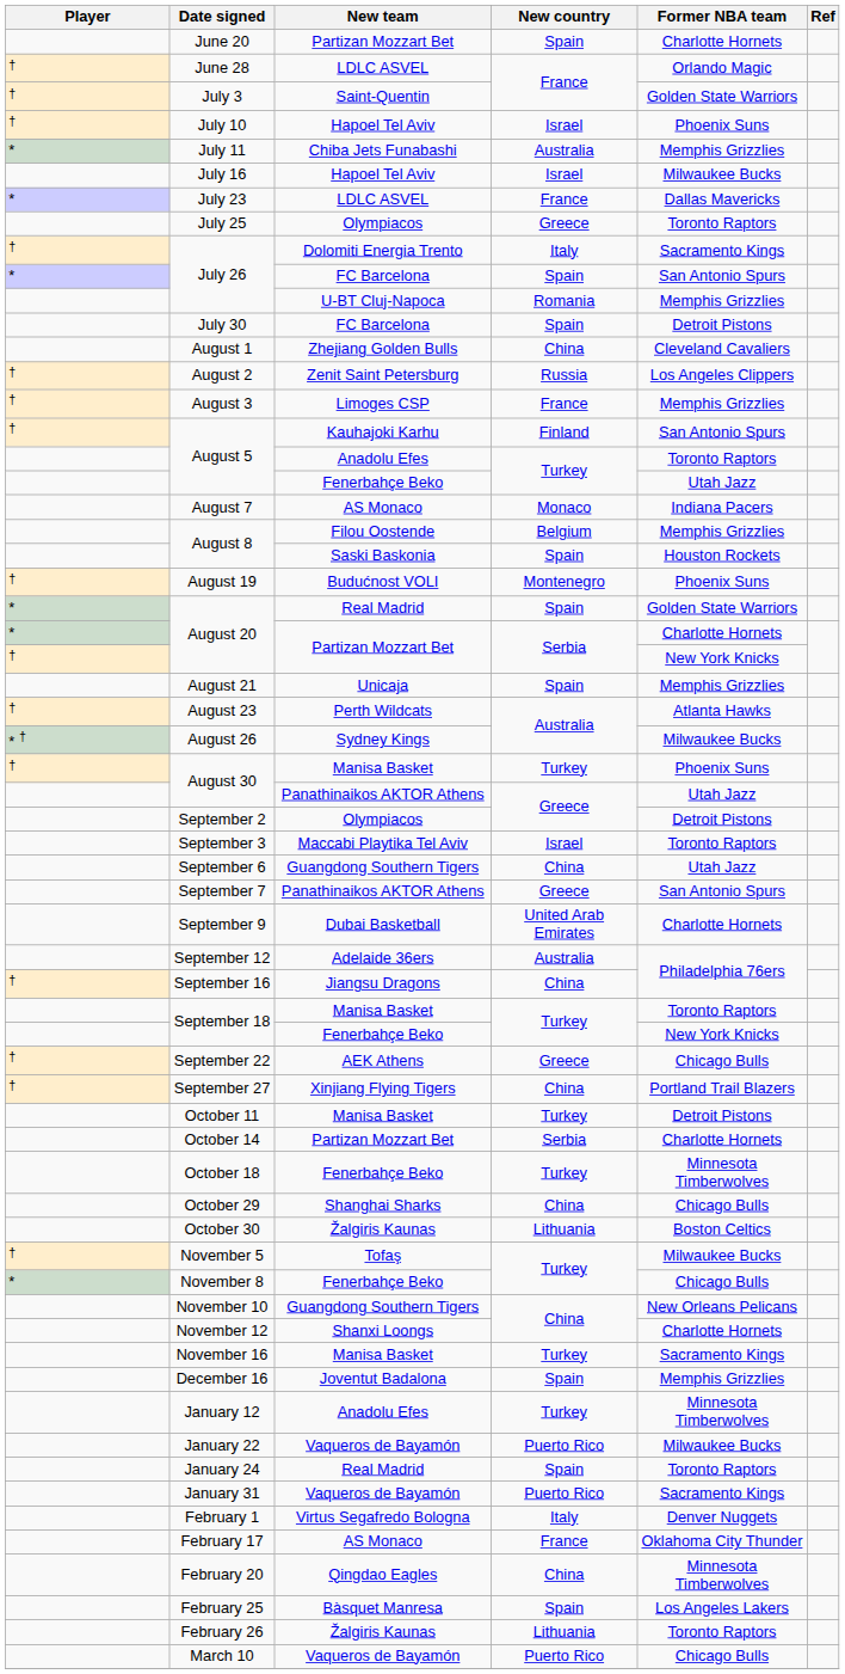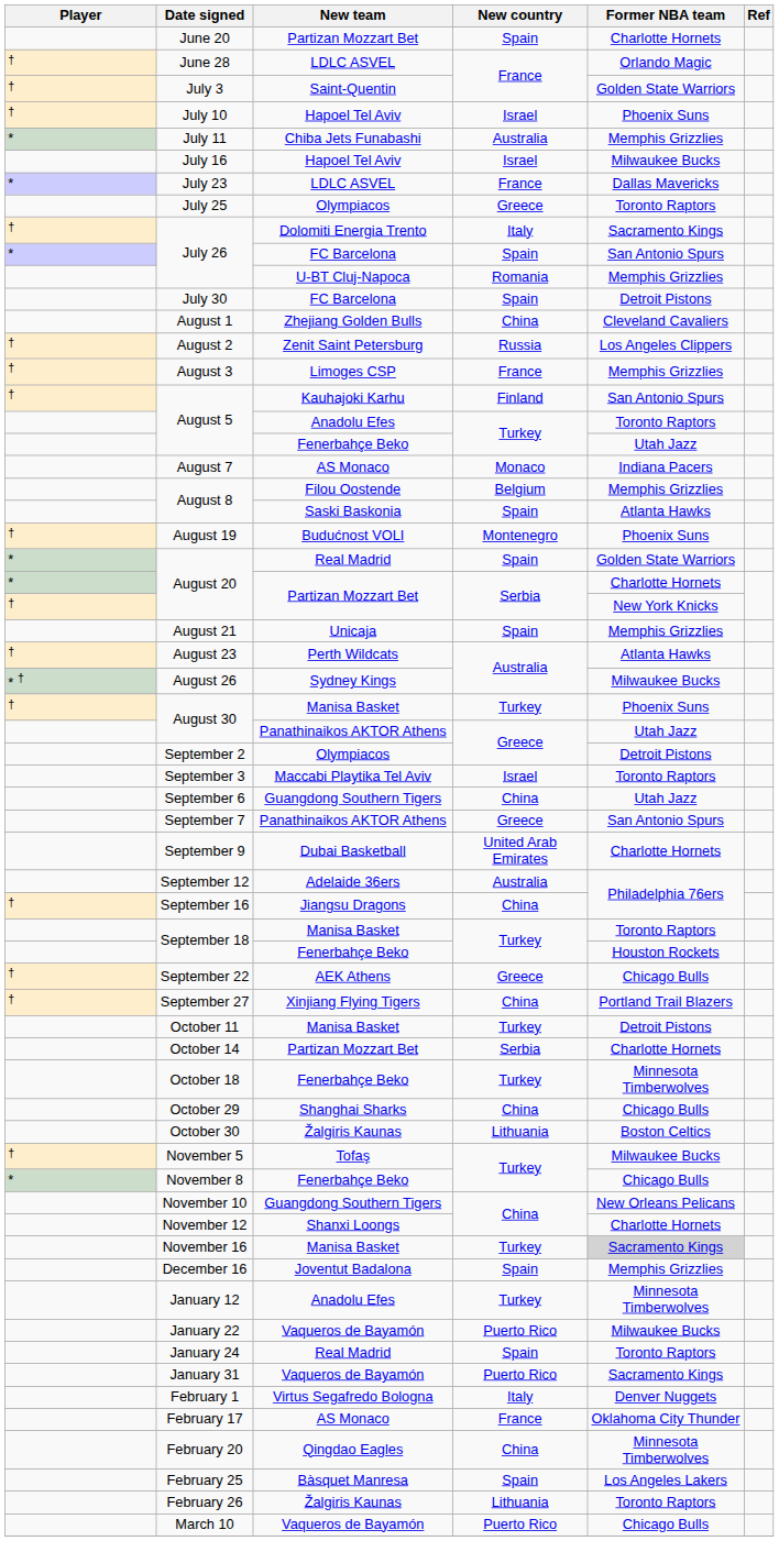August 8 / Saski Baskonia | Former NBA team: Houston Rockets -> Atlanta Hawks
September 18 / Fenerbahçe Beko | Former NBA team: New York Knicks -> Houston Rockets
November 16 | Former NBA team: no background -> lightgrey background
